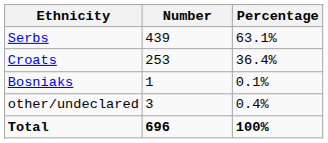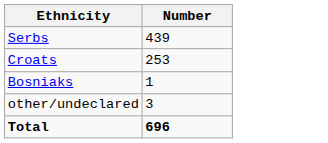- column: Percentage | 63.1% | 36.4% | 0.1% | 0.4% | 100%
